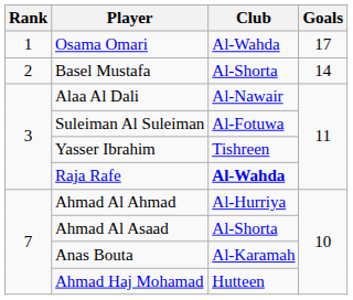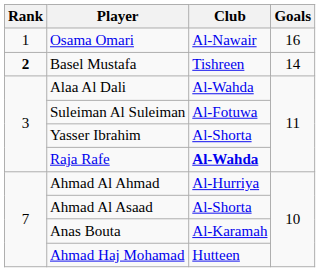Osama Omari | Club: Al-Wahda -> Al-Nawair
Osama Omari | Goals: 17 -> 16
Basel Mustafa | Rank: normal -> bold
Basel Mustafa | Club: Al-Shorta -> Tishreen
Alaa Al Dali | Club: Al-Nawair -> Al-Wahda
Yasser Ibrahim | Club: Tishreen -> Al-Shorta
